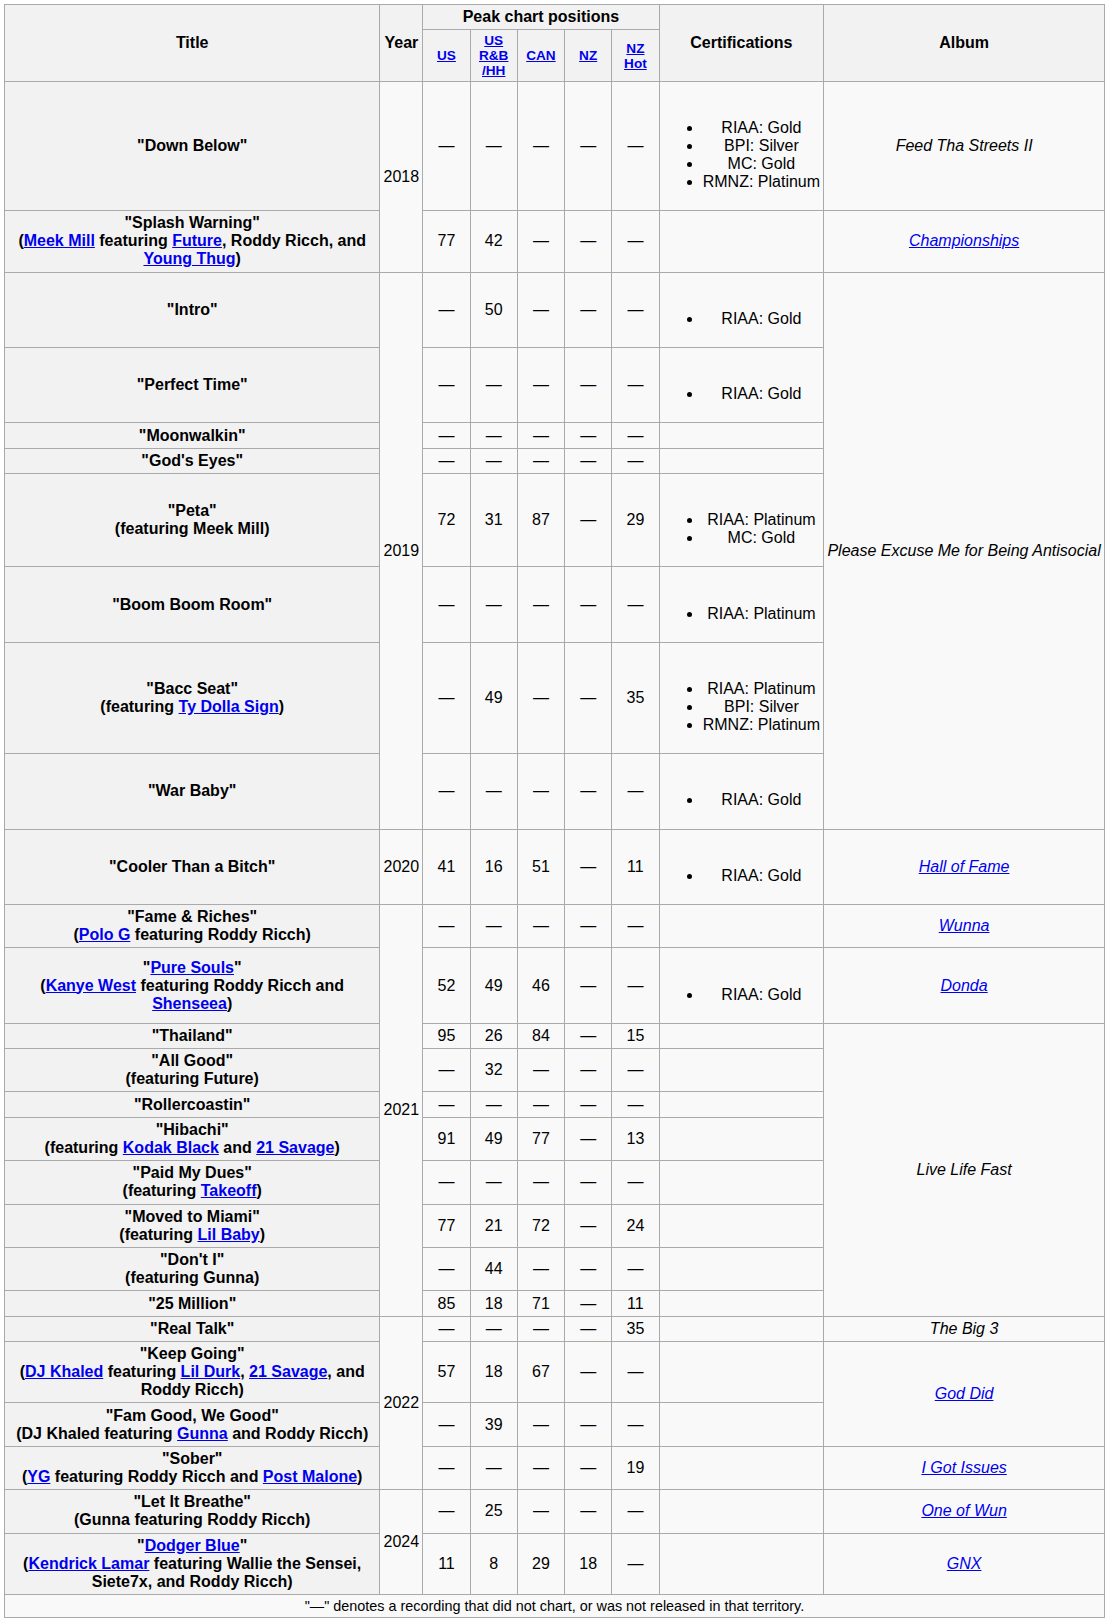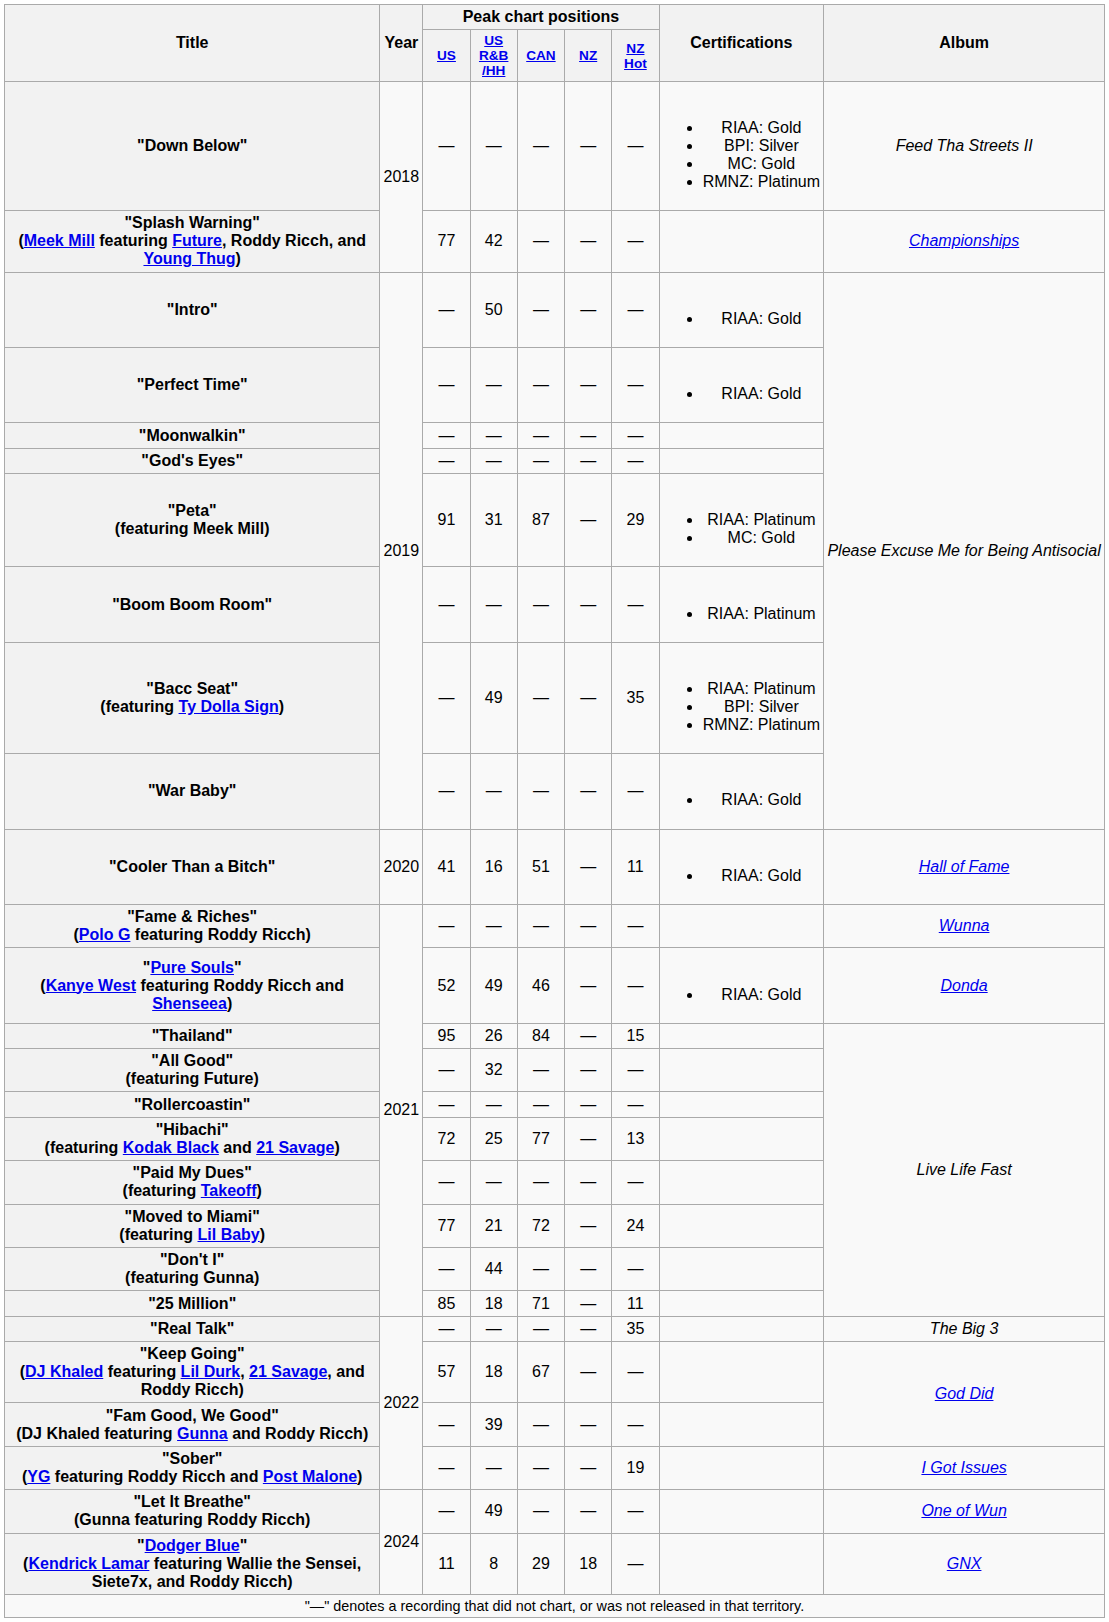"Peta" (featuring Meek Mill) | Peak chart positions / US: 72 -> 91
"Hibachi" (featuring Kodak Black and 21 Savage) | Peak chart positions / US: 91 -> 72
"Hibachi" (featuring Kodak Black and 21 Savage) | Peak chart positions / US R&B /HH: 49 -> 25
"Let It Breathe" (Gunna featuring Roddy Ricch) | Peak chart positions / US R&B /HH: 25 -> 49
